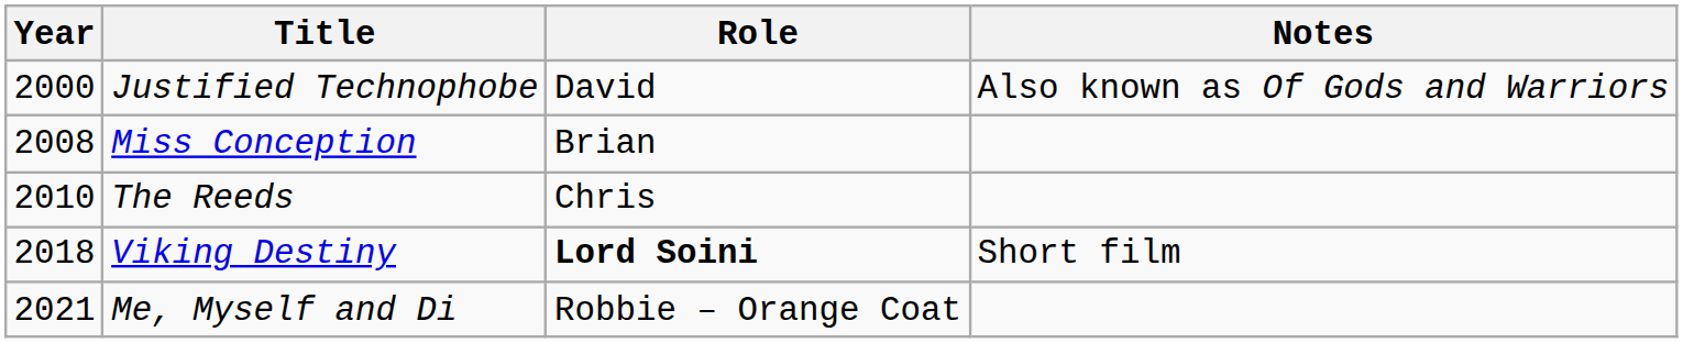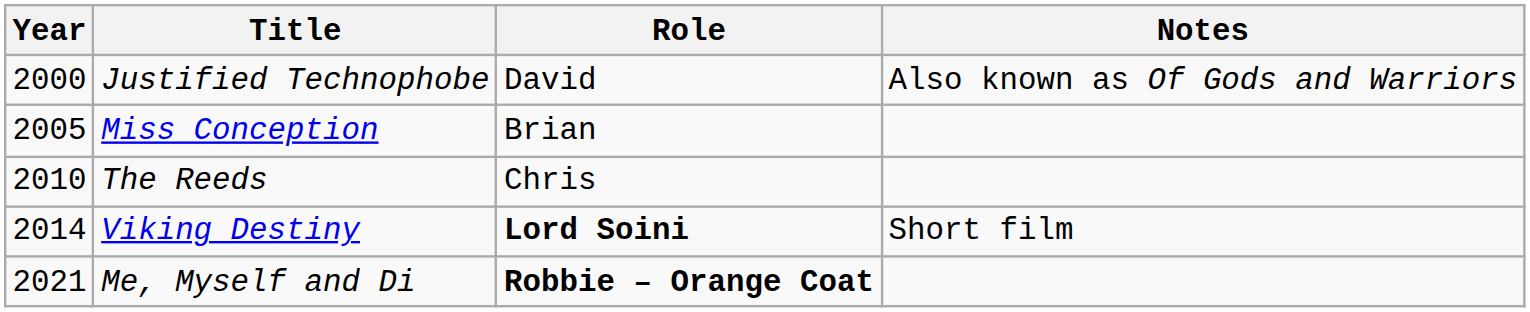Miss Conception | Year: 2008 -> 2005
Viking Destiny | Year: 2018 -> 2014
Me, Myself and Di | Role: normal -> bold
